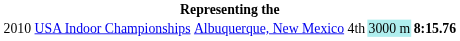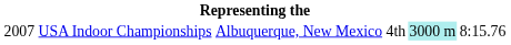USA Indoor Championships | column 1: 2010 -> 2007
USA Indoor Championships | column 6: bold -> normal
